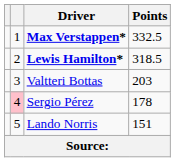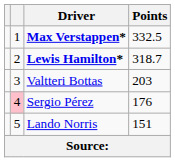Lewis Hamilton* | Points: 318.5 -> 318.7
Sergio Pérez | Points: 178 -> 176
